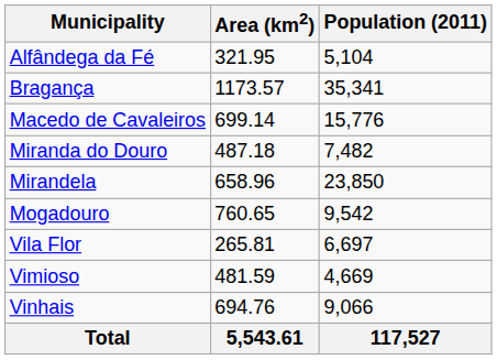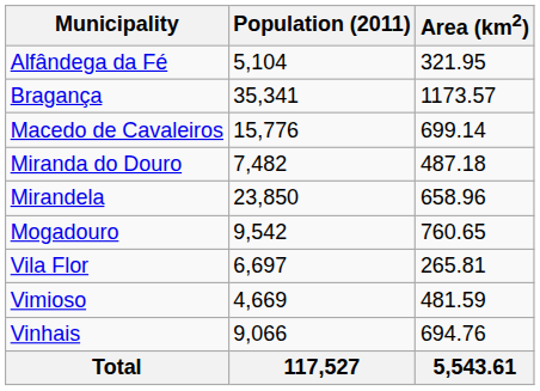columns swapped: Population (2011) <-> Area (km2)
